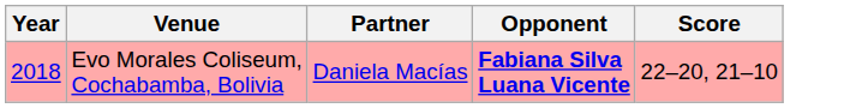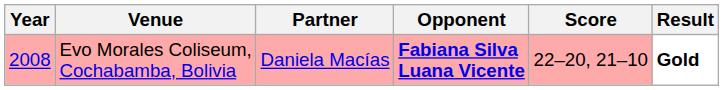+ column: Result | Gold
Evo Morales Coliseum, Cochabamba, Bolivia | Year: 2018 -> 2008
